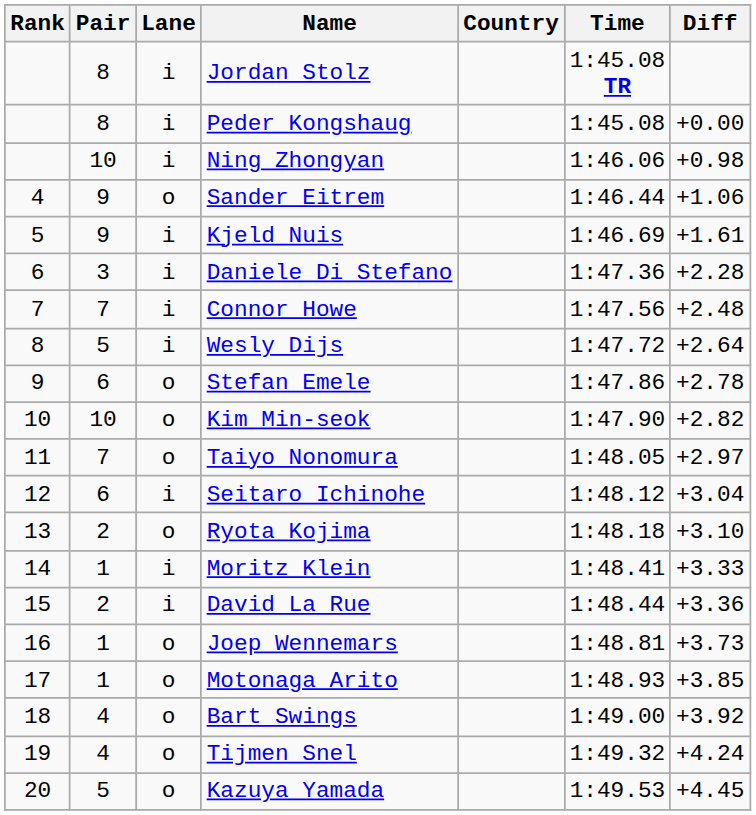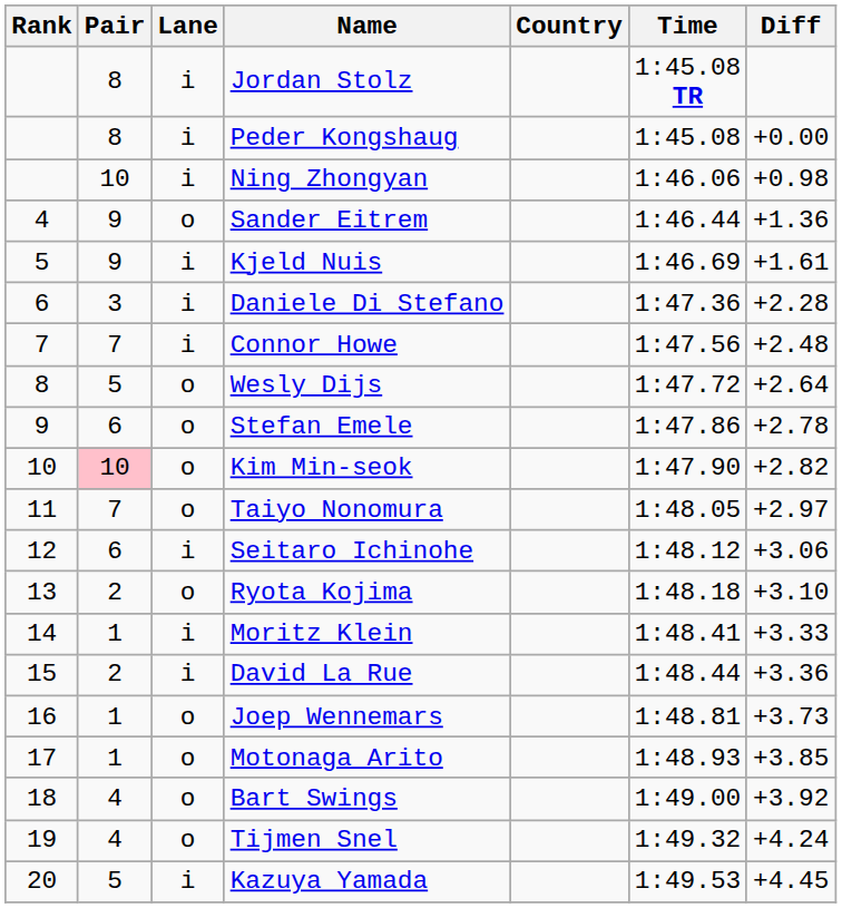Sander Eitrem | Diff: +1.06 -> +1.36
Wesly Dijs | Lane: i -> o
Kim Min-seok | Pair: no background -> pink background
Seitaro Ichinohe | Diff: +3.04 -> +3.06
Kazuya Yamada | Lane: o -> i
